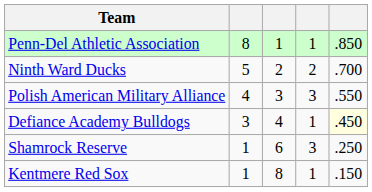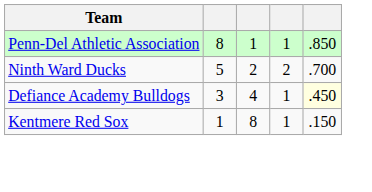- row: Polish American Military Alliance | 4 | 3 | 3 | .550
- row: Shamrock Reserve | 1 | 6 | 3 | .250
